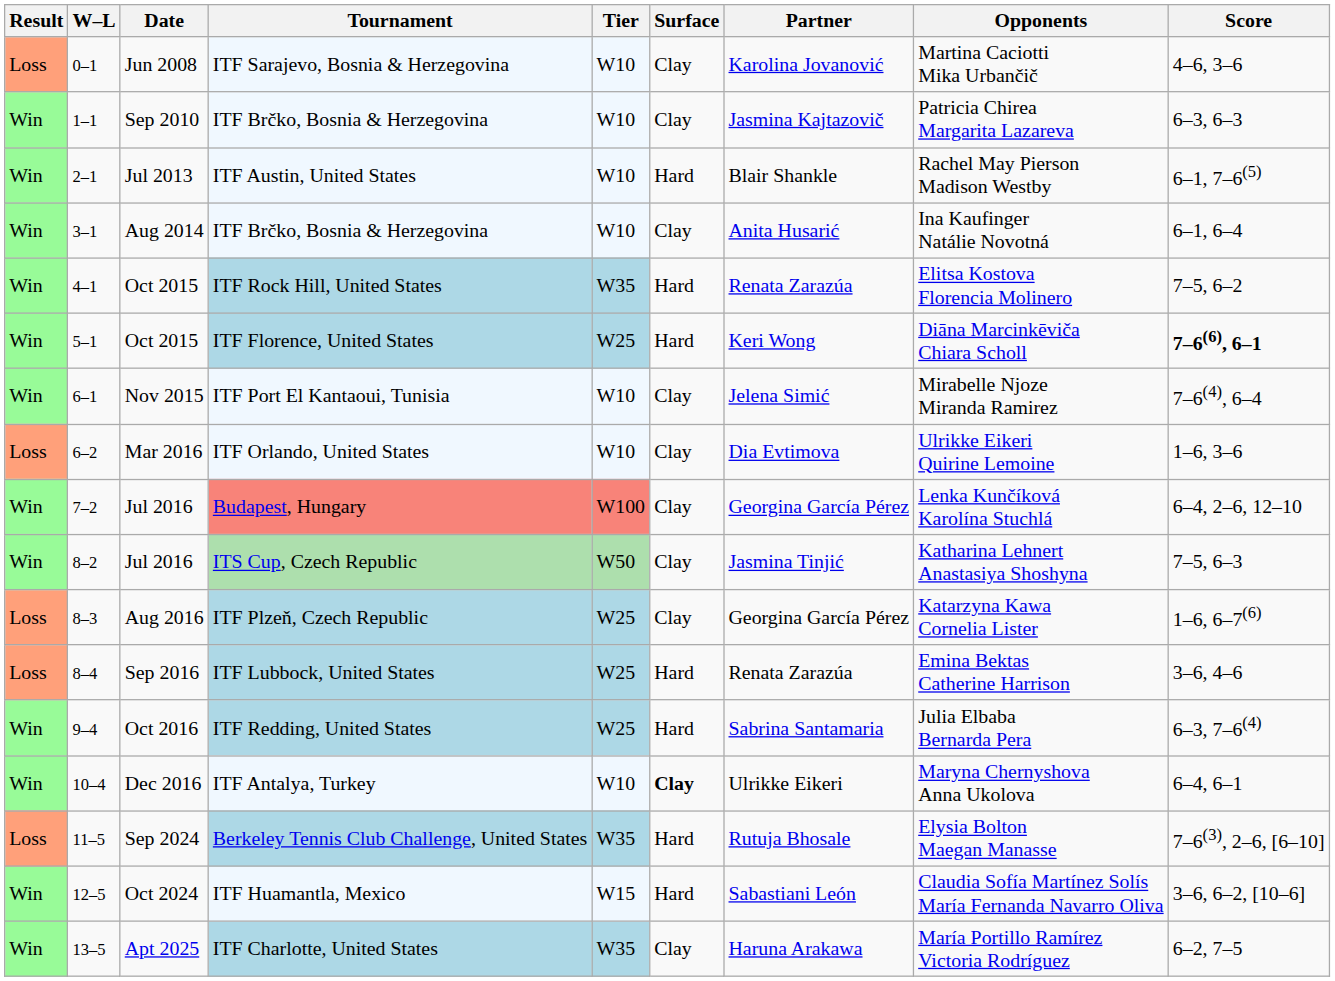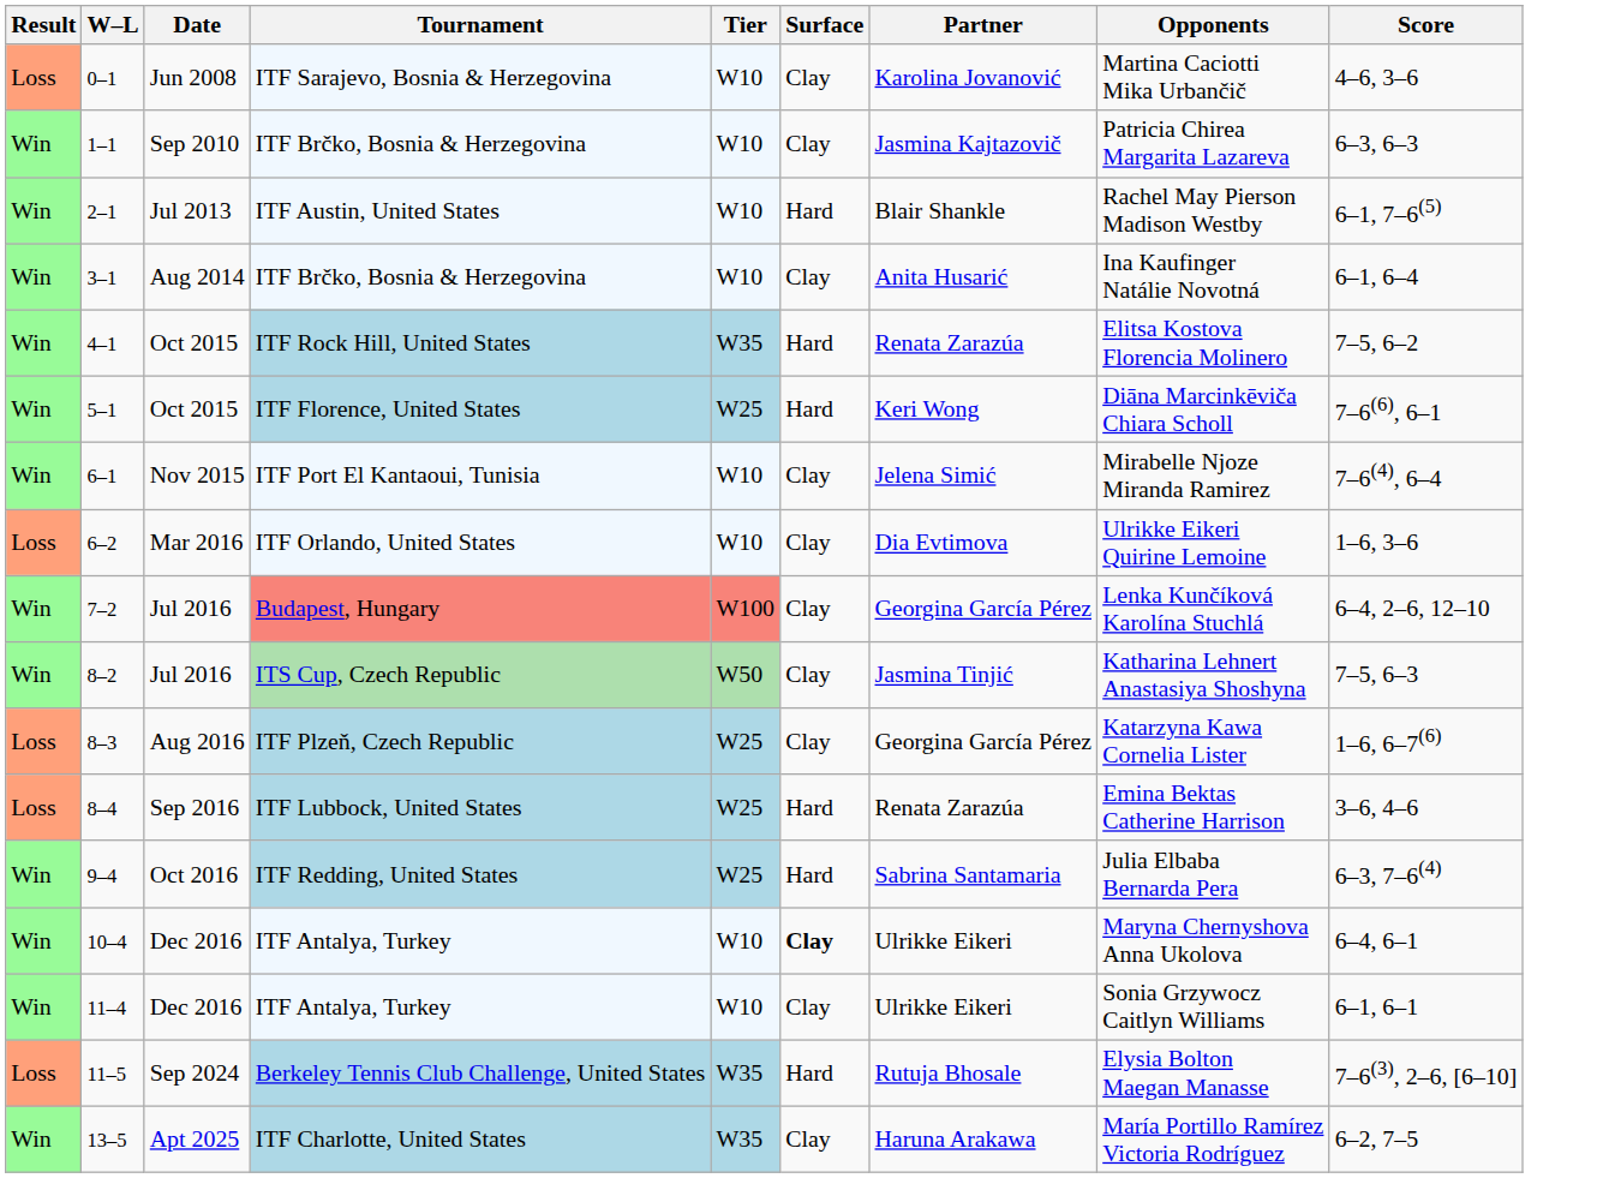5–1 | Score: bold -> normal
+ row: Win | 11–4 | Dec 2016 | ITF Antalya, Turkey | W10 | Clay | Ulrikke Eikeri | Sonia Grzywocz Caitlyn Williams | 6–1, 6–1
- row: Win | 12–5 | Oct 2024 | ITF Huamantla, Mexico | W15 | Hard | Sabastiani León | Claudia Sofía Martínez Solís María Fernanda Navarro Oliva | 3–6, 6–2, [10–6]
